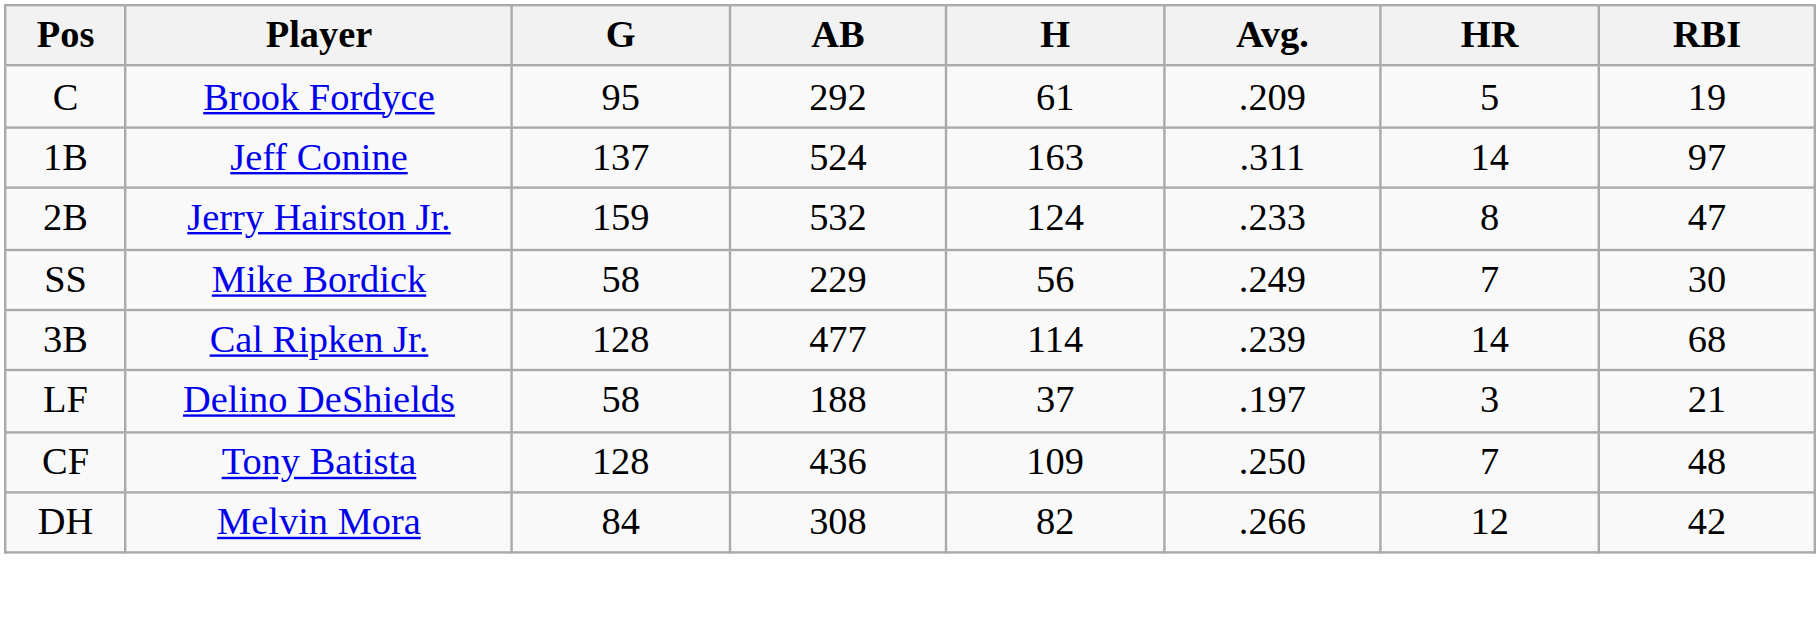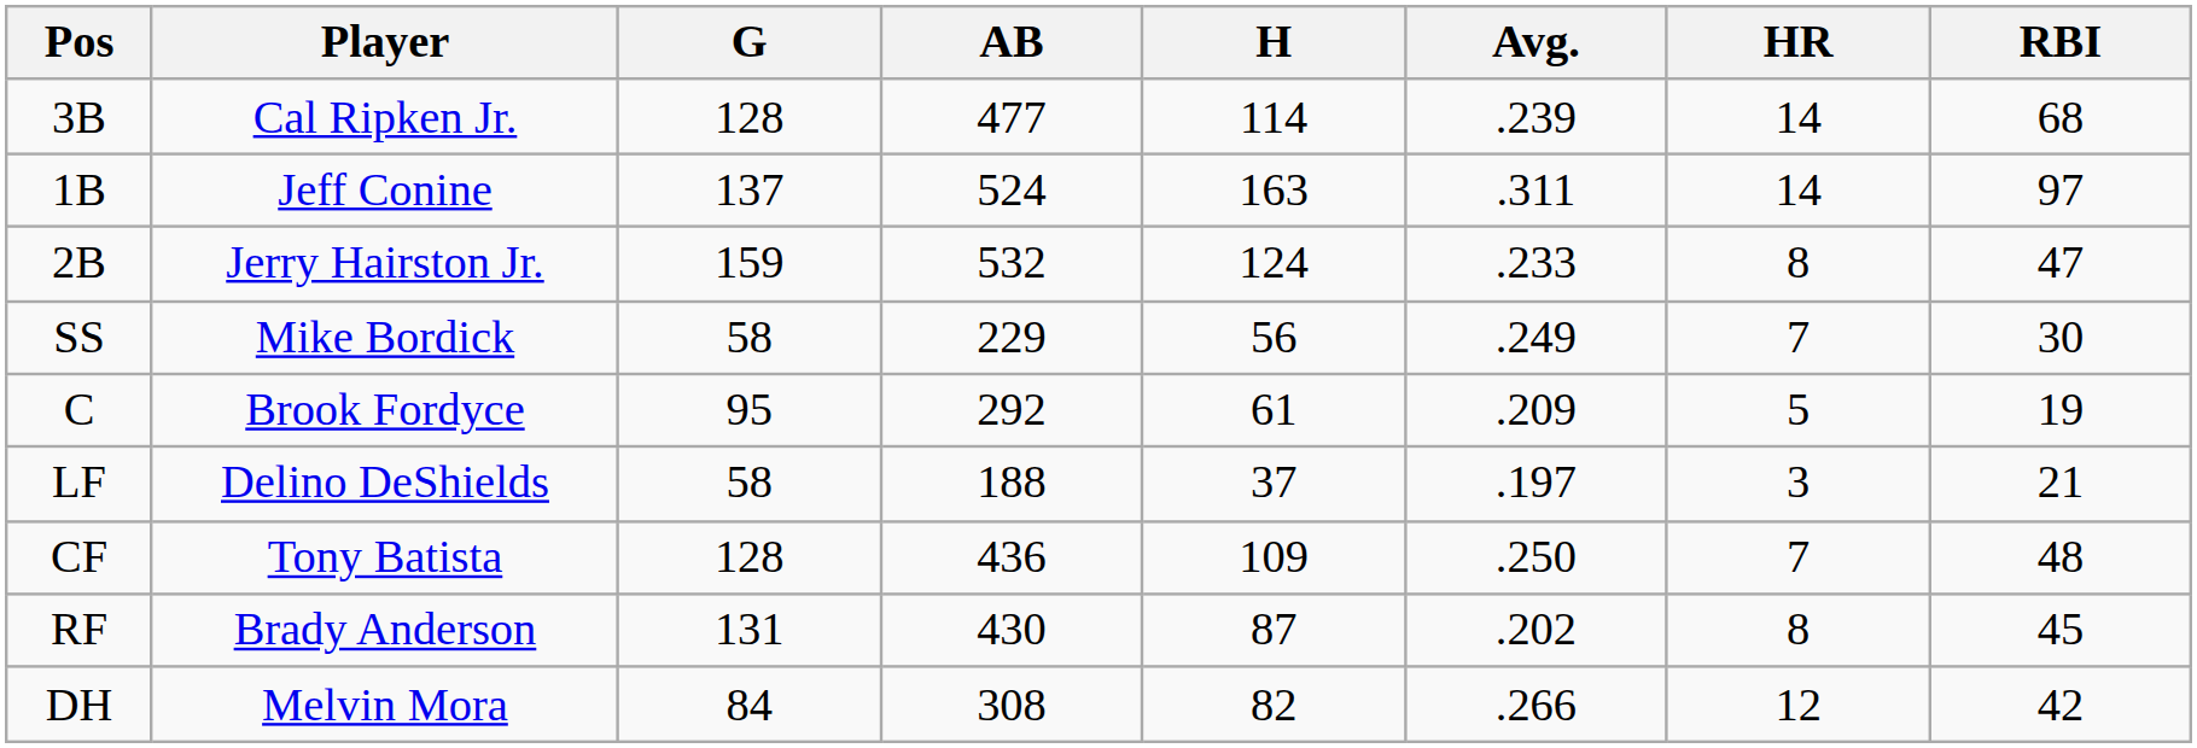rows swapped: C <-> 3B
+ row: RF | Brady Anderson | 131 | 430 | 87 | .202 | 8 | 45
